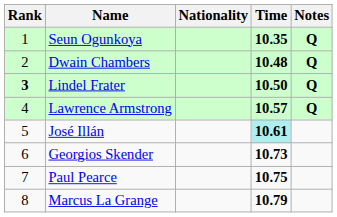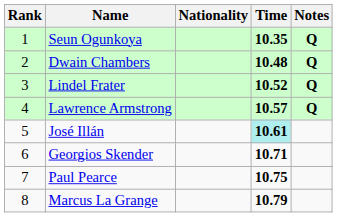Lindel Frater | Rank: bold -> normal
Lindel Frater | Time: 10.50 -> 10.52
Georgios Skender | Time: 10.73 -> 10.71
